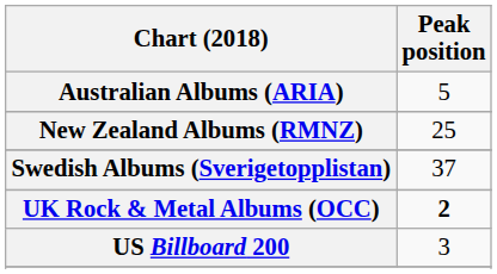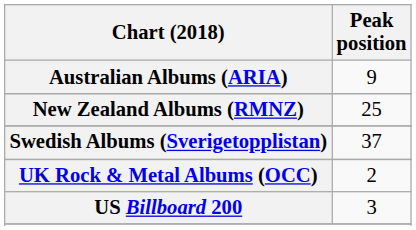Australian Albums (ARIA) | Peak position: 5 -> 9
UK Rock & Metal Albums (OCC) | Peak position: bold -> normal
